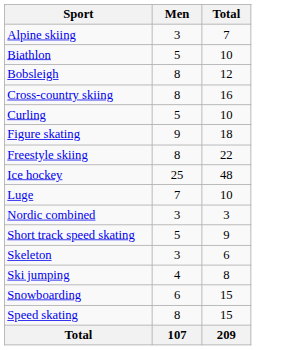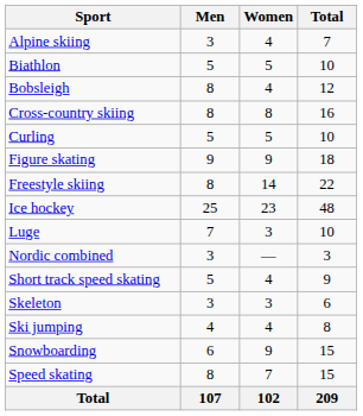+ column: Women | 4 | 5 | 4 | 8 | 5 | 9 | 14 | 23 | 3 | — | 4 | 3 | 4 | 9 | 7 | 102
